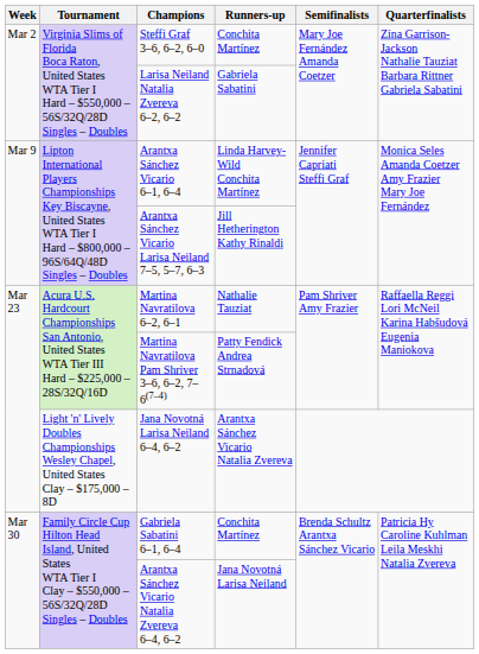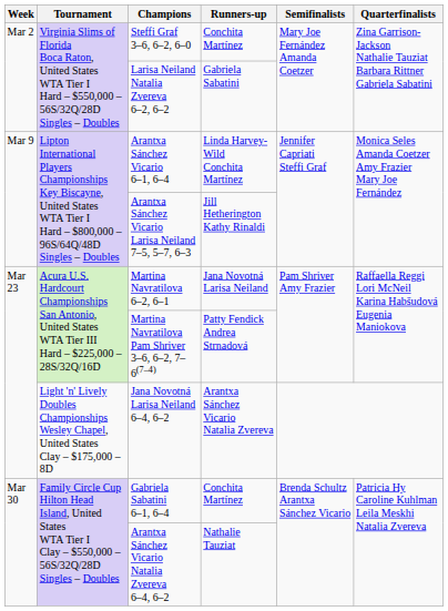Martina Navratilova 6–2, 6–1 | Runners-up: Nathalie Tauziat -> Jana Novotná Larisa Neiland
Arantxa Sánchez Vicario Natalia Zvereva 6–4, 6–2 | Runners-up: Jana Novotná Larisa Neiland -> Nathalie Tauziat
